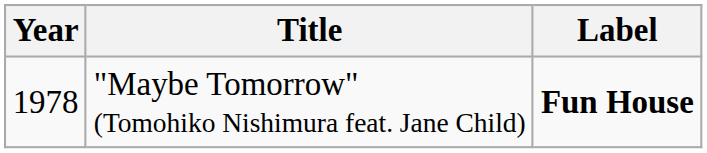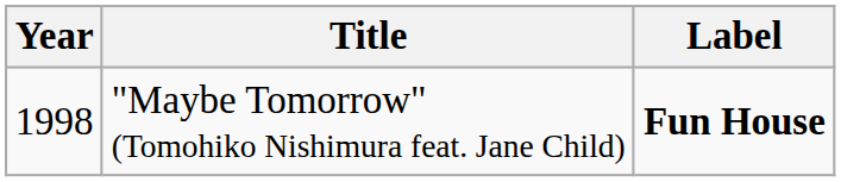"Maybe Tomorrow" (Tomohiko Nishimura feat. Jane Child) | Year: 1978 -> 1998
